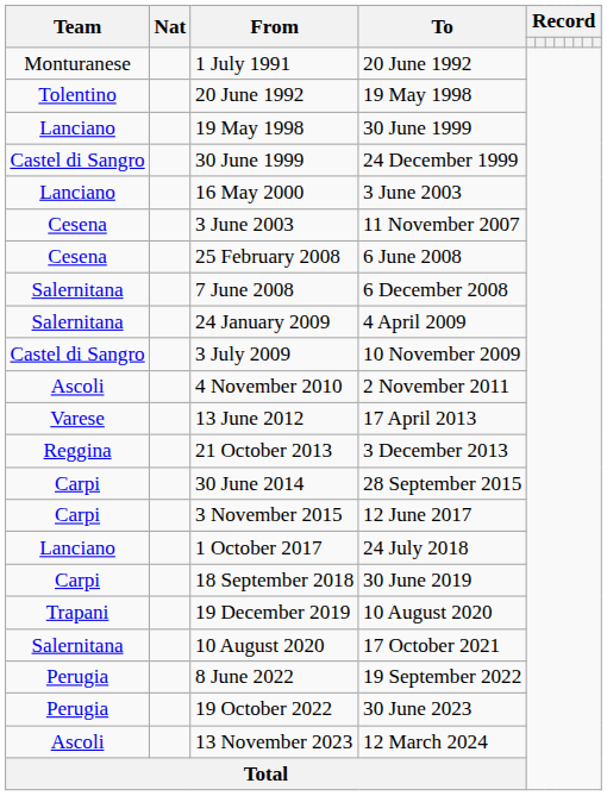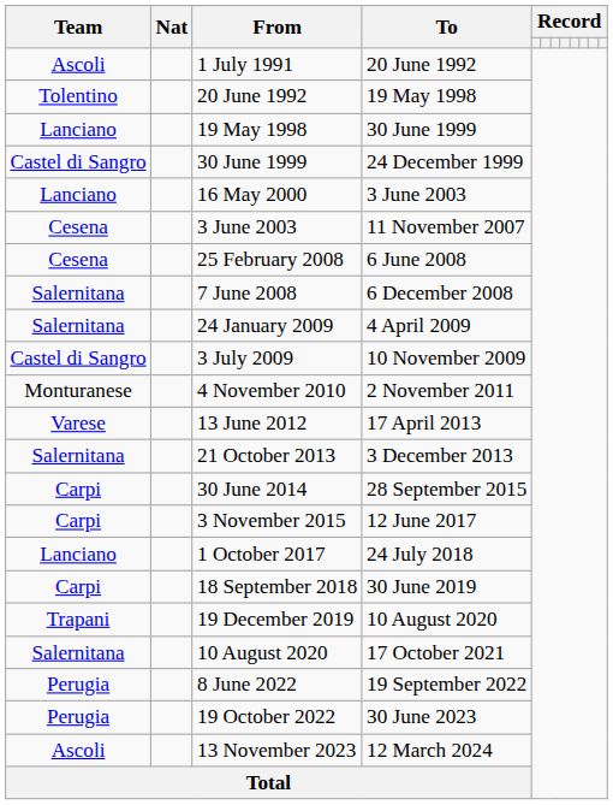1 July 1991 | Team: Monturanese -> Ascoli
4 November 2010 | Team: Ascoli -> Monturanese
21 October 2013 | Team: Reggina -> Salernitana
